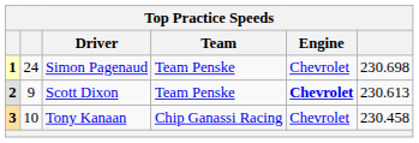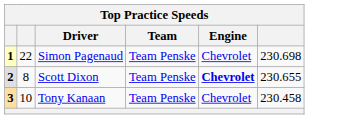Simon Pagenaud | column 2: 24 -> 22
Scott Dixon | column 2: 9 -> 8
Scott Dixon | column 6: 230.613 -> 230.655
Tony Kanaan | Team: Chip Ganassi Racing -> Team Penske
